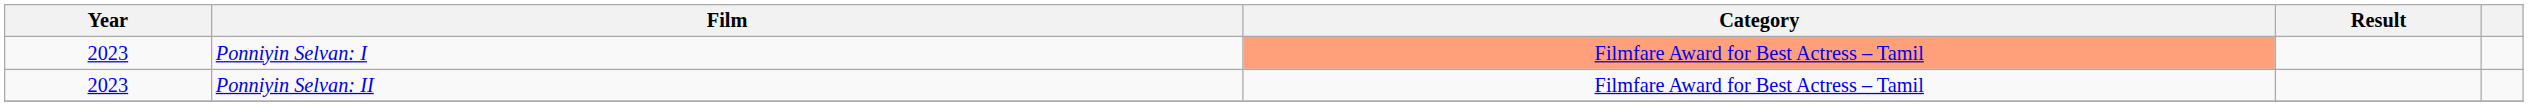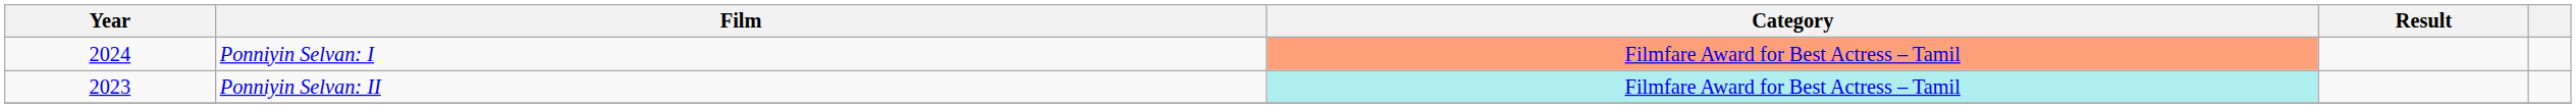Ponniyin Selvan: I | Year: 2023 -> 2024
Ponniyin Selvan: II | Category: no background -> paleturquoise background
